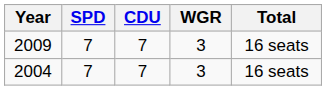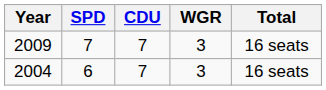2004 | SPD: 7 -> 6
